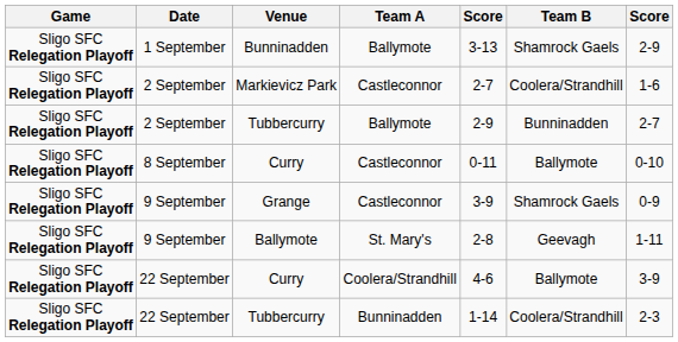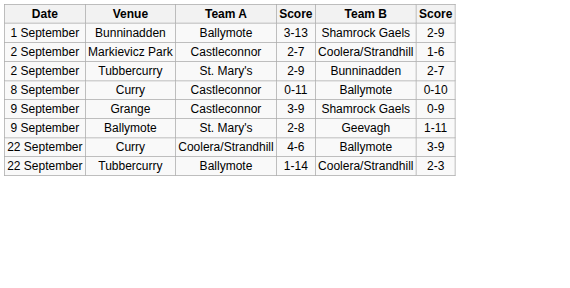- column: Game | Sligo SFC Relegation Playoff | Sligo SFC Relegation Playoff | Sligo SFC Relegation Playoff | Sligo SFC Relegation Playoff | Sligo SFC Relegation Playoff | Sligo SFC Relegation Playoff | Sligo SFC Relegation Playoff | Sligo SFC Relegation Playoff
2 September / Tubbercurry | Team A: Ballymote -> St. Mary's
22 September / Tubbercurry | Team A: Bunninadden -> Ballymote
